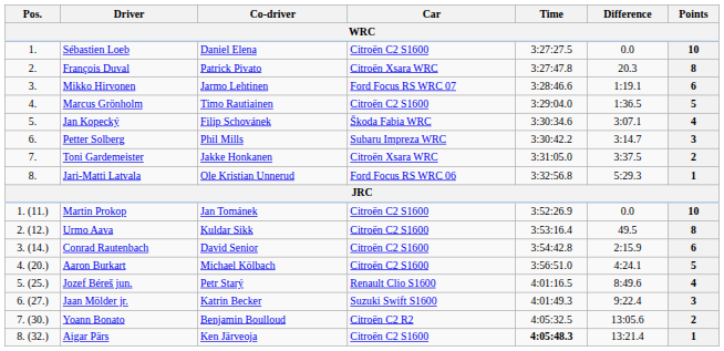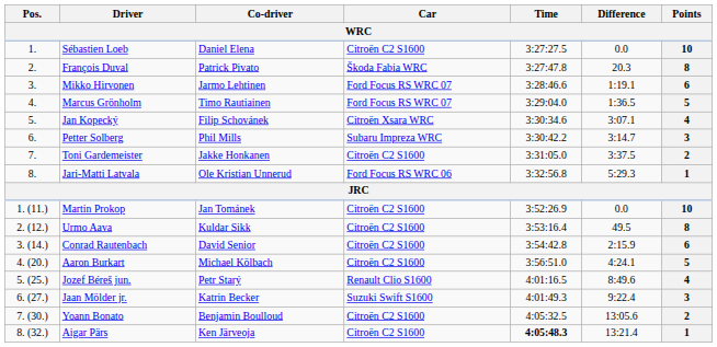François Duval | Car: Citroën Xsara WRC -> Škoda Fabia WRC
Marcus Grönholm | Car: Citroën C2 S1600 -> Ford Focus RS WRC 07
Jan Kopecký | Car: Škoda Fabia WRC -> Citroën Xsara WRC
Toni Gardemeister | Car: Citroën Xsara WRC -> Citroën C2 S1600
Yoann Bonato | Car: Citroën C2 R2 -> Citroën C2 S1600
